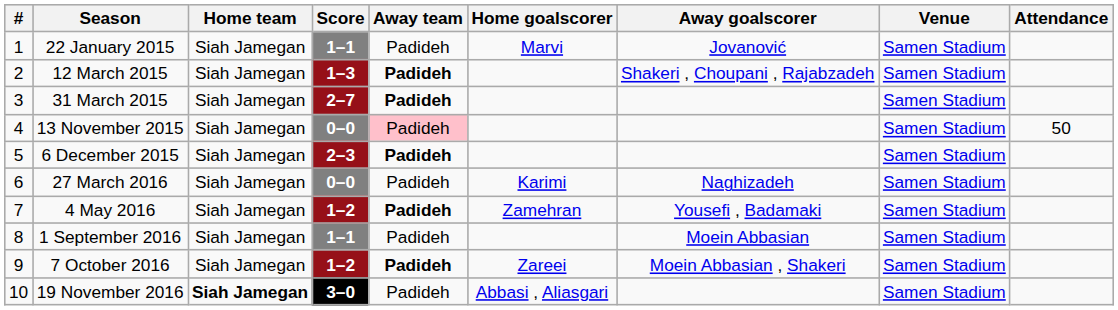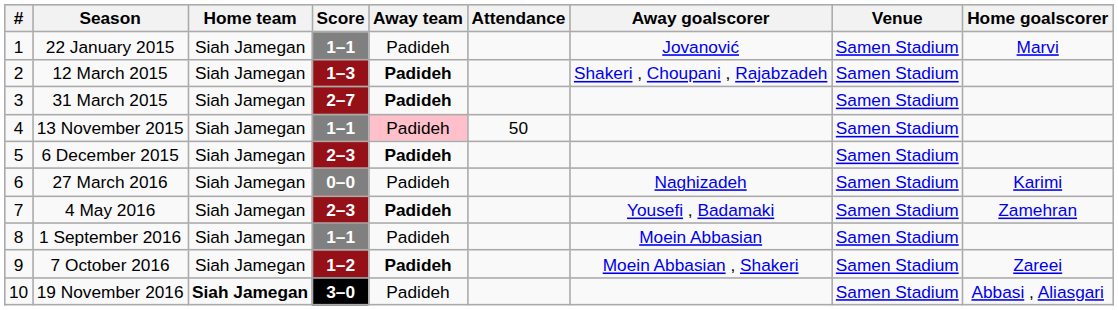columns swapped: Home goalscorer <-> Attendance
13 November 2015 | Score: 0–0 -> 1–1
4 May 2016 | Score: 1–2 -> 2–3
